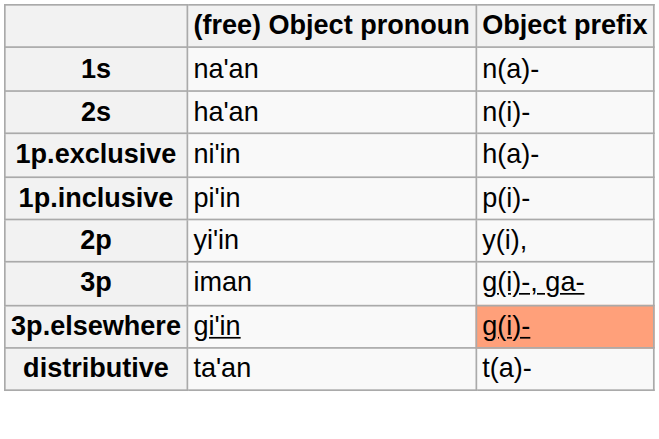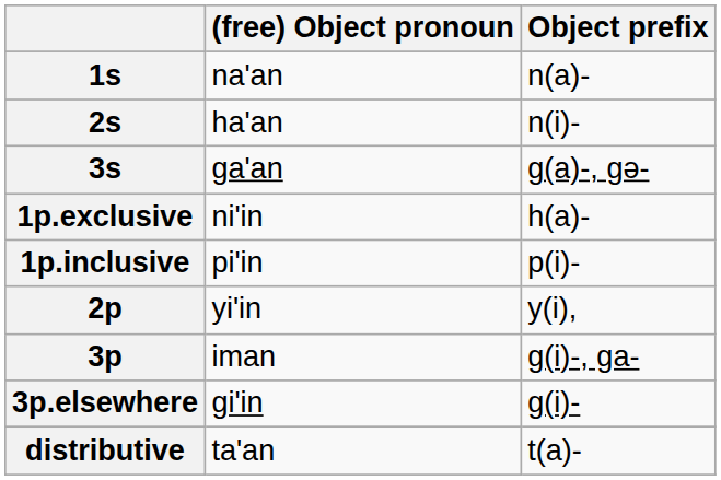+ row: 3s | ga'an | g(a)-, gə-
3p.elsewhere | Object prefix: lightsalmon background -> no background
